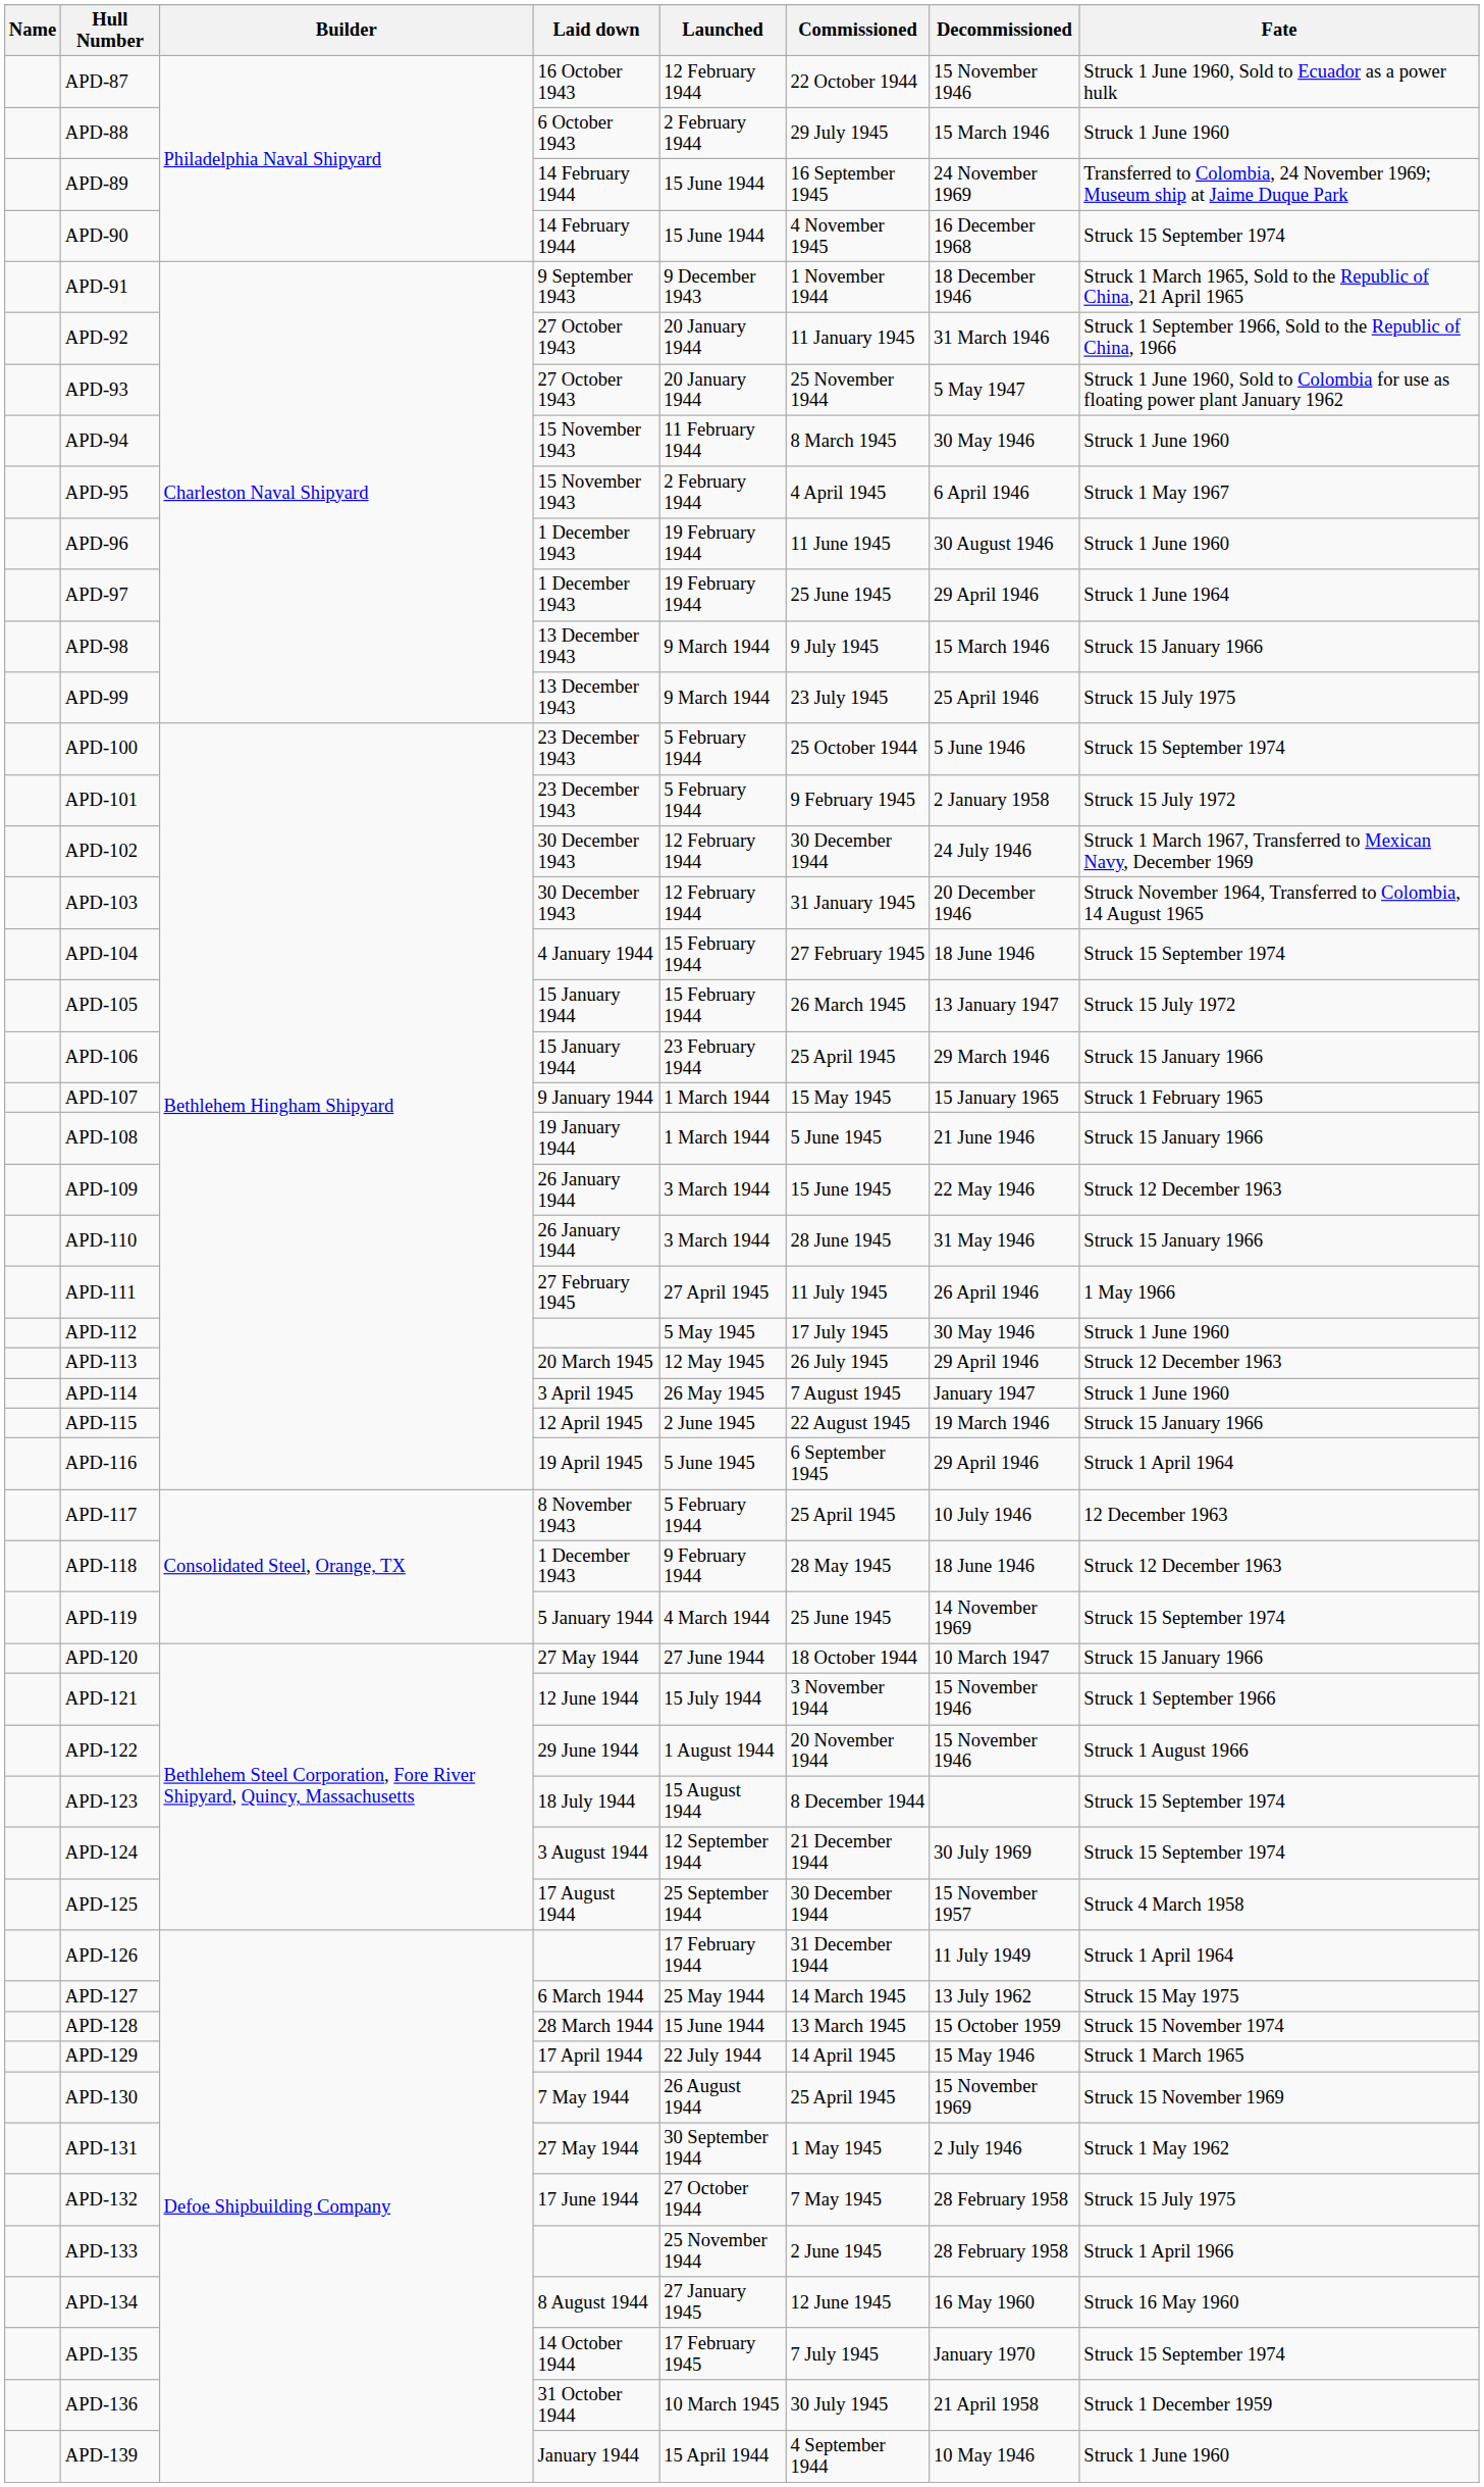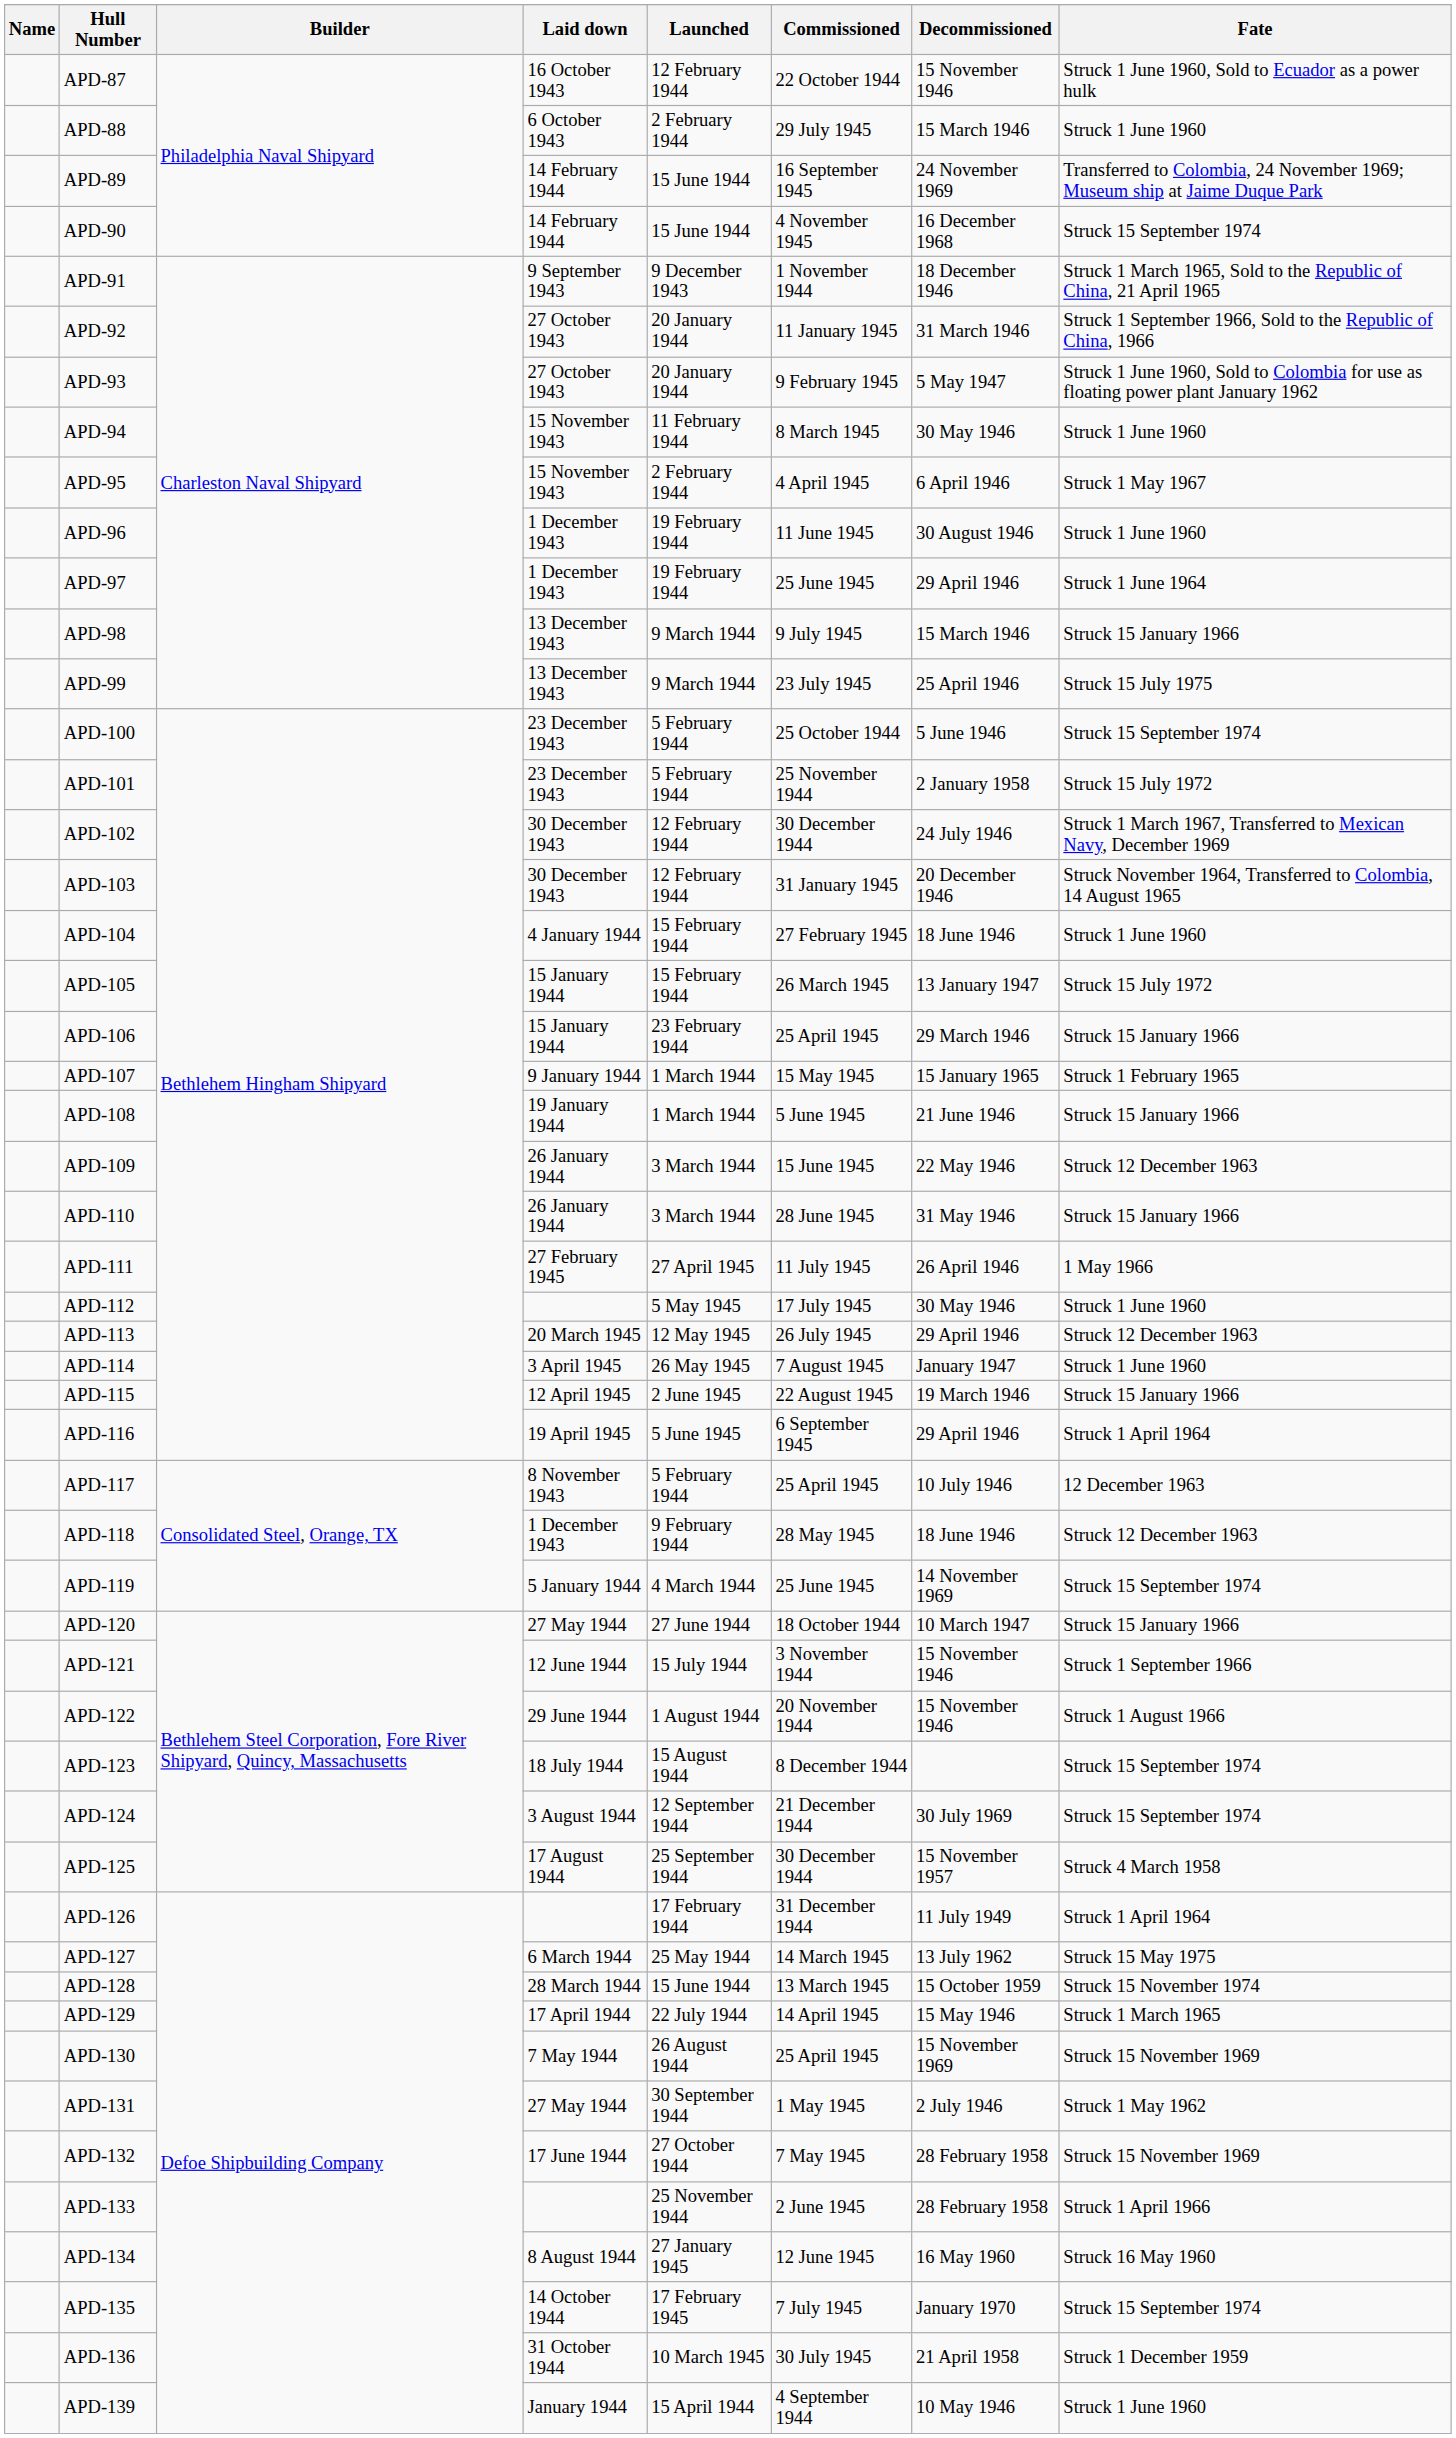APD-93 | Commissioned: 25 November 1944 -> 9 February 1945
APD-101 | Commissioned: 9 February 1945 -> 25 November 1944
APD-104 | Fate: Struck 15 September 1974 -> Struck 1 June 1960
APD-132 | Fate: Struck 15 July 1975 -> Struck 15 November 1969
